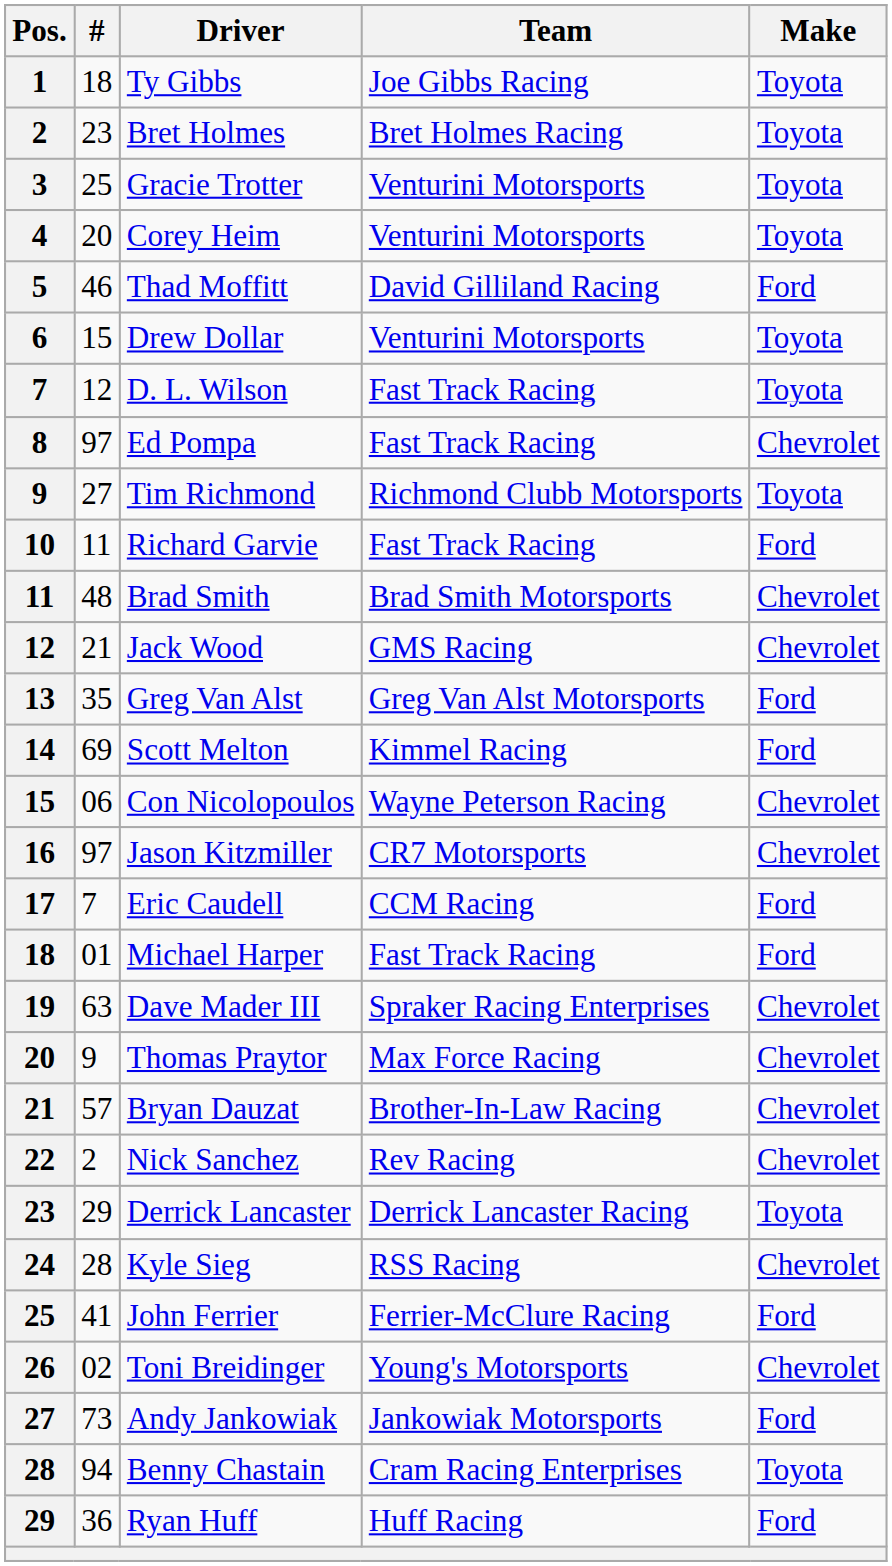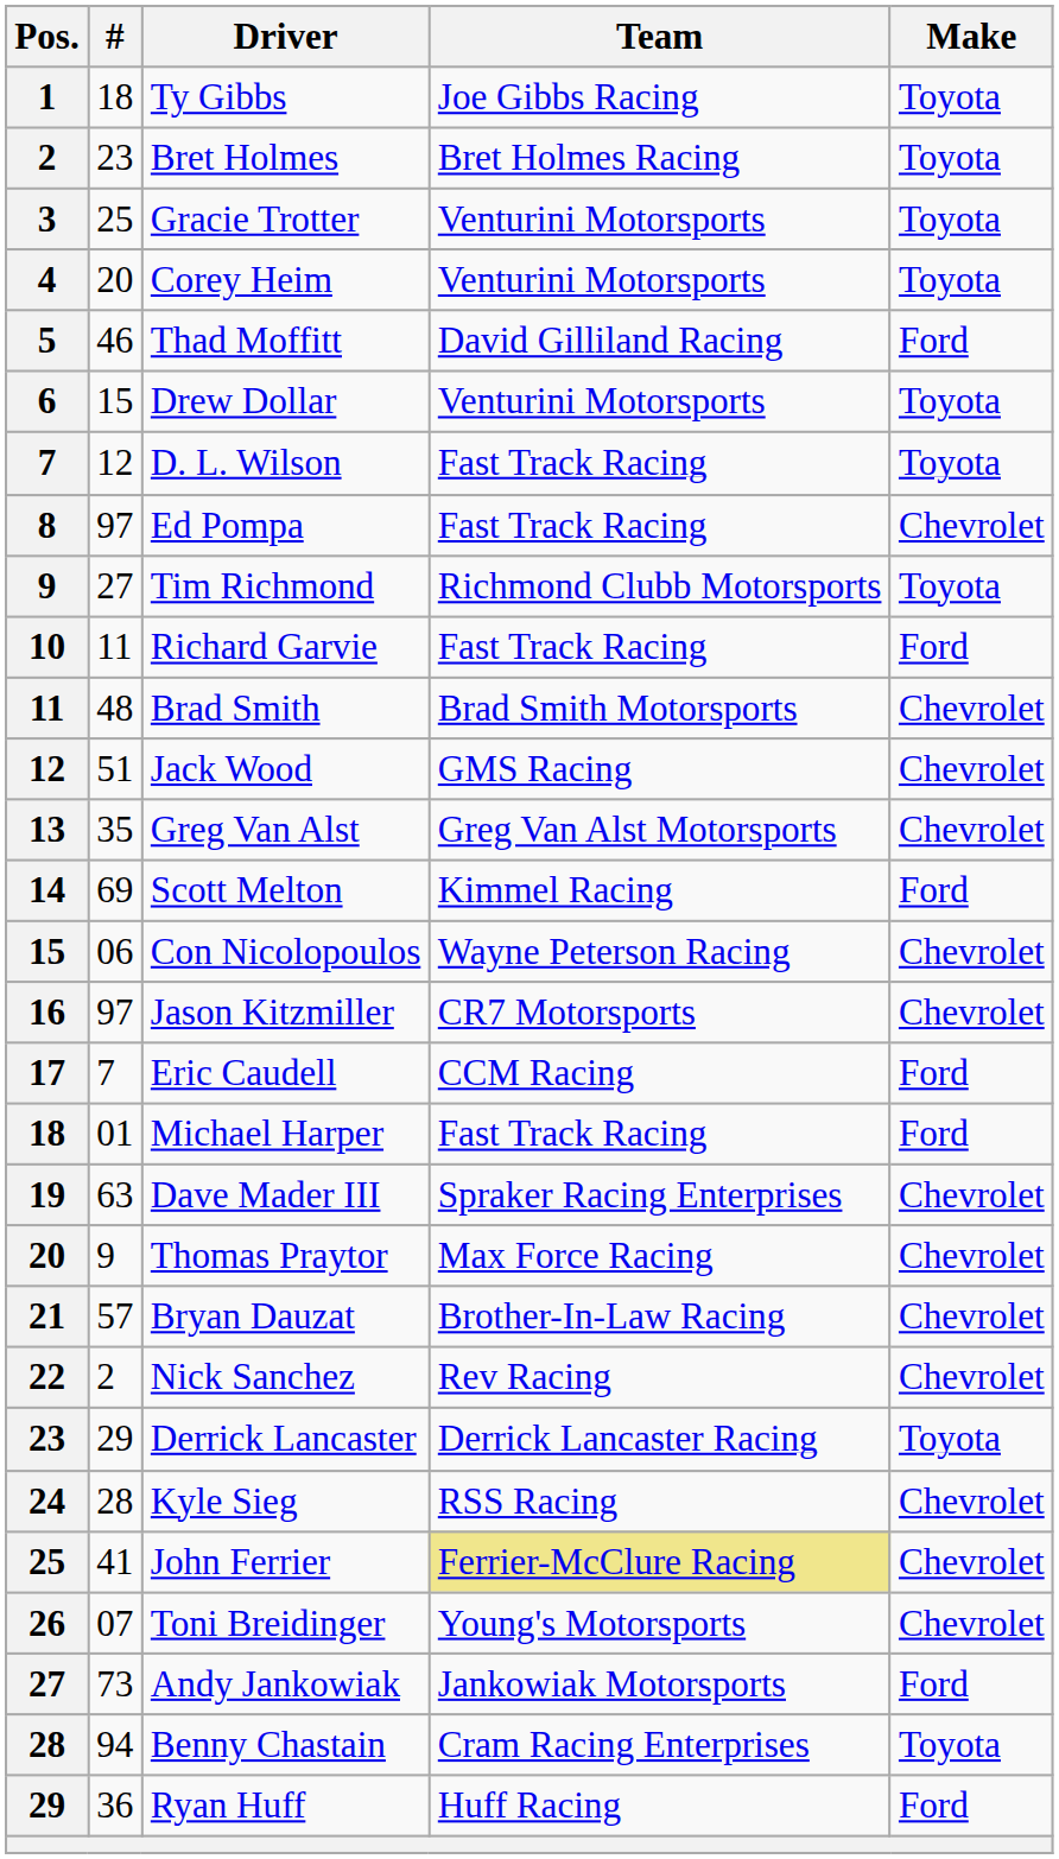Jack Wood | #: 21 -> 51
Greg Van Alst | Make: Ford -> Chevrolet
John Ferrier | Team: no background -> khaki background
John Ferrier | Make: Ford -> Chevrolet
Toni Breidinger | #: 02 -> 07
